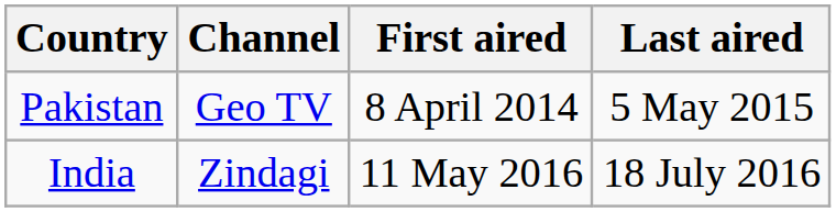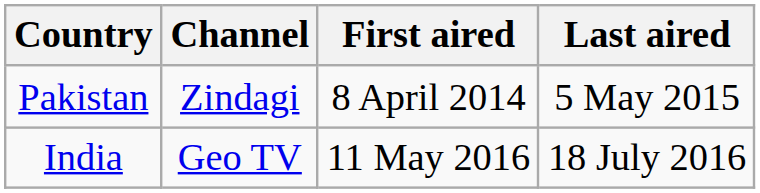Pakistan | Channel: Geo TV -> Zindagi
India | Channel: Zindagi -> Geo TV
